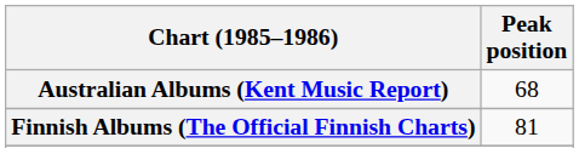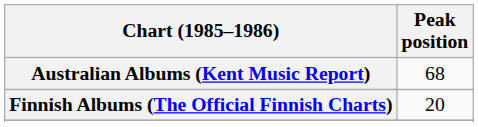Finnish Albums (The Official Finnish Charts) | Peak position: 81 -> 20
